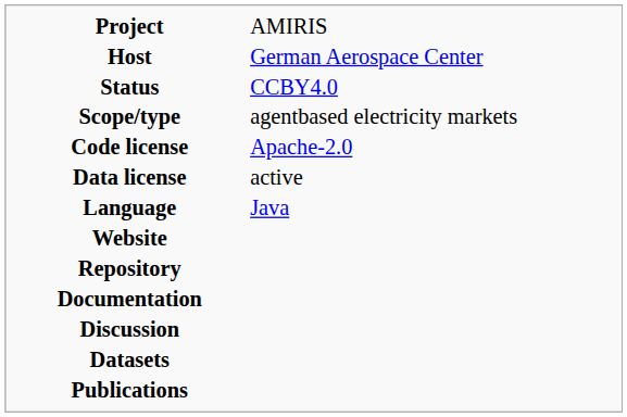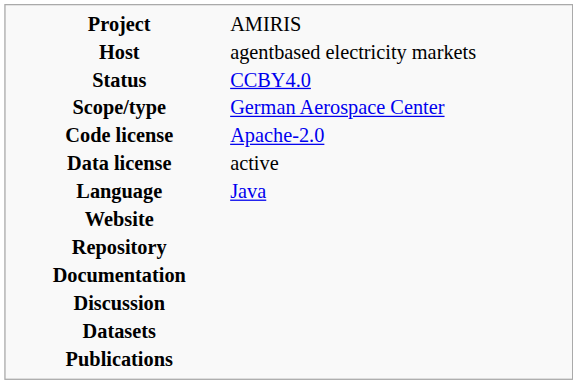Host | column 2: German Aerospace Center -> agentbased electricity markets
Scope/type | column 2: agentbased electricity markets -> German Aerospace Center
